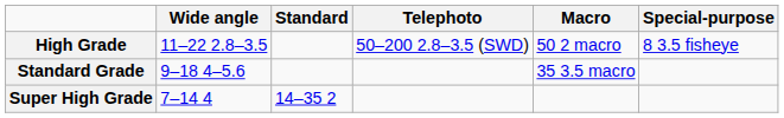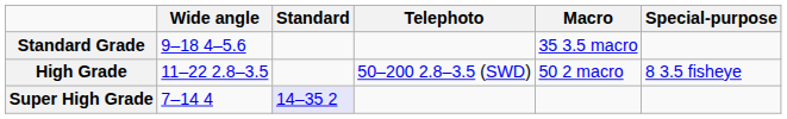rows swapped: Standard Grade <-> High Grade
Super High Grade | Standard: no background -> lavender background
